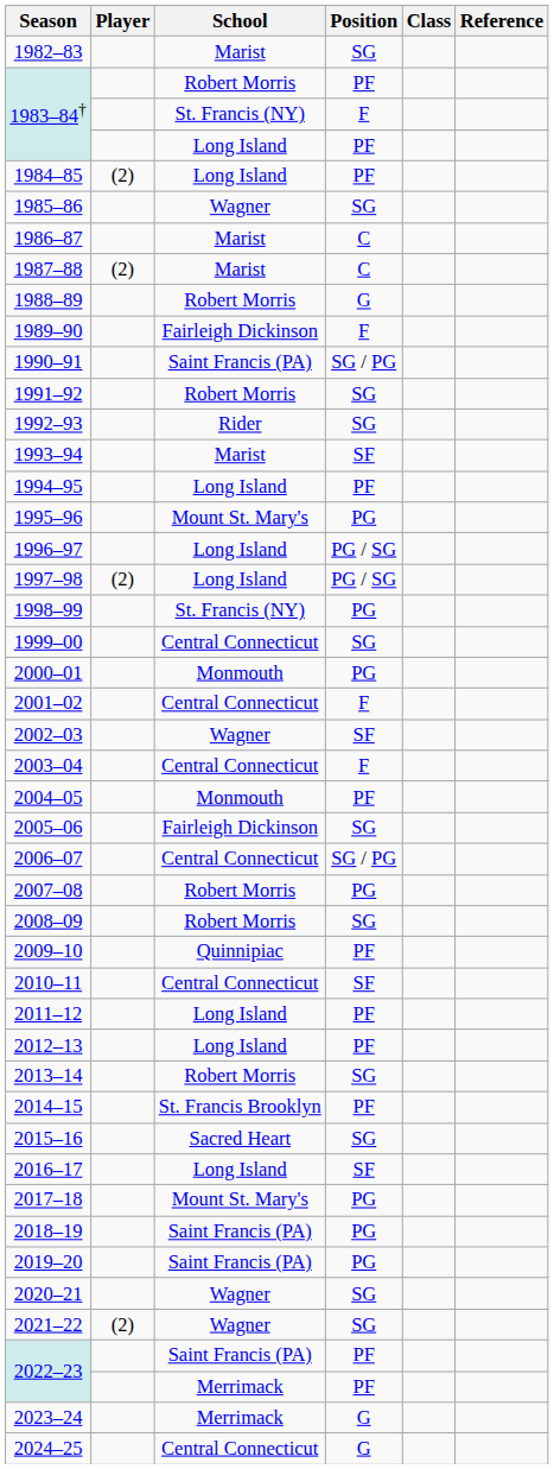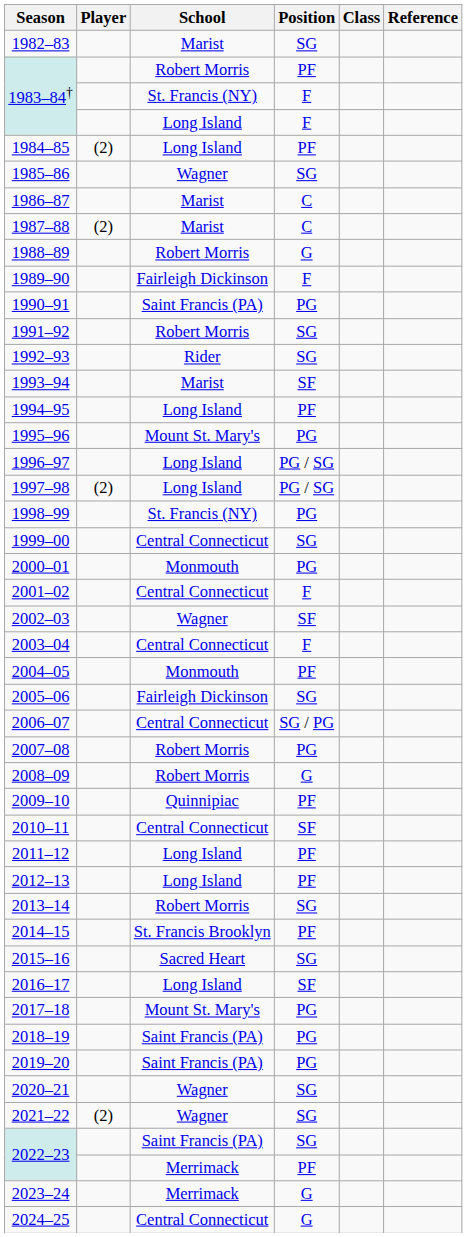1983–84† / Long Island | Position: PF -> F
1990–91 | Position: SG / PG -> PG
2008–09 | Position: SG -> G
2022–23 / Saint Francis (PA) | Position: PF -> SG
